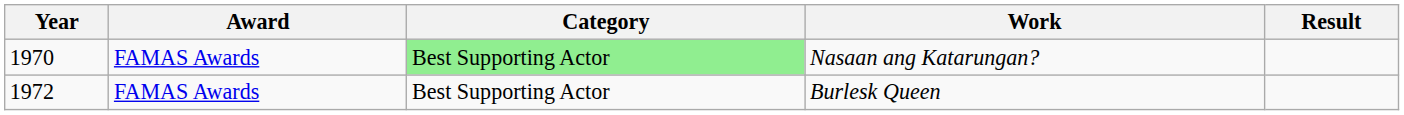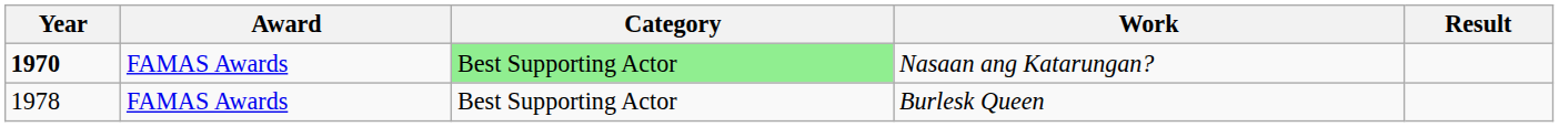Nasaan ang Katarungan? | Year: normal -> bold
Burlesk Queen | Year: 1972 -> 1978
